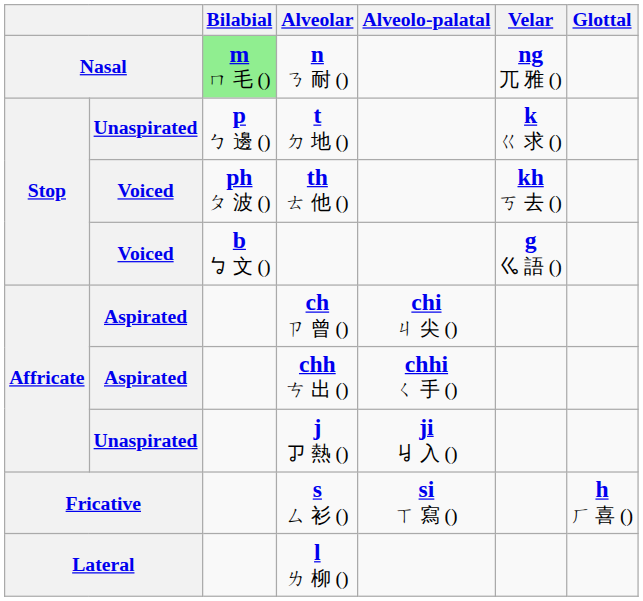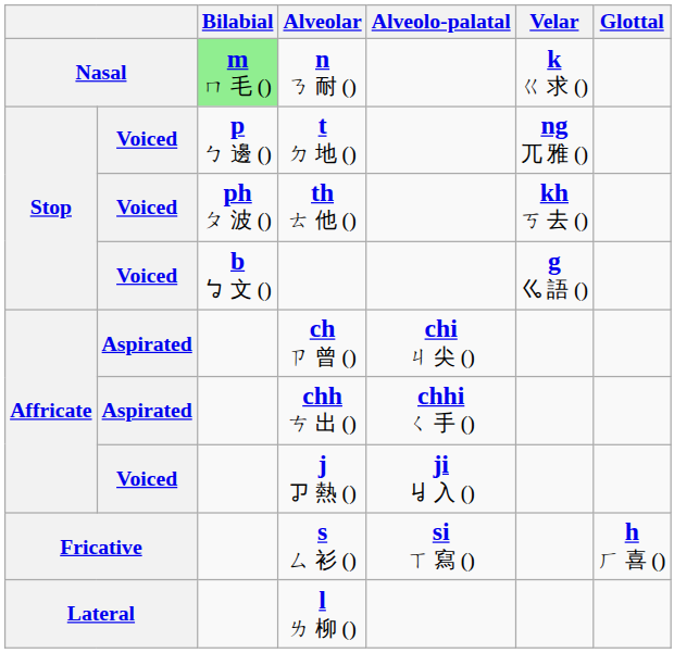n ㄋ 耐 () | Velar: ng ㄫ 雅 () -> k ㄍ 求 ()
t ㄉ 地 () | column 2: Unaspirated -> Voiced
t ㄉ 地 () | Velar: k ㄍ 求 () -> ng ㄫ 雅 ()
j ㆡ 熱 () | column 2: Unaspirated -> Voiced
